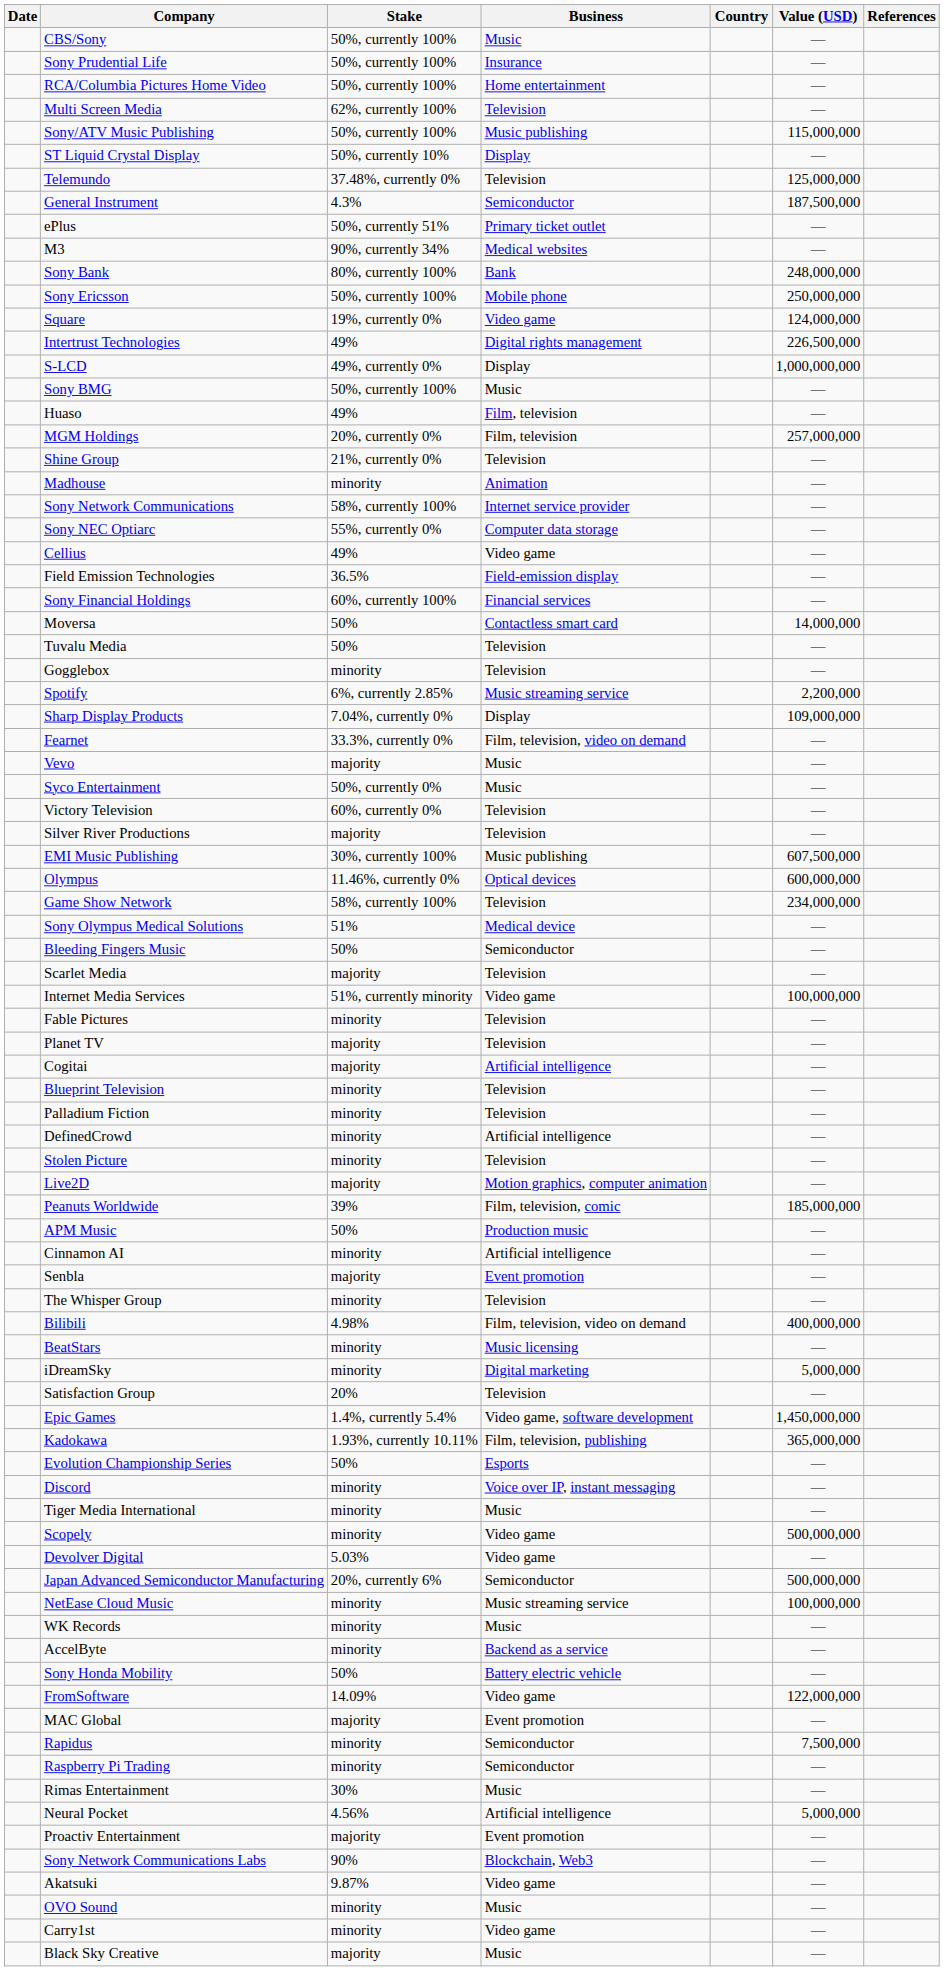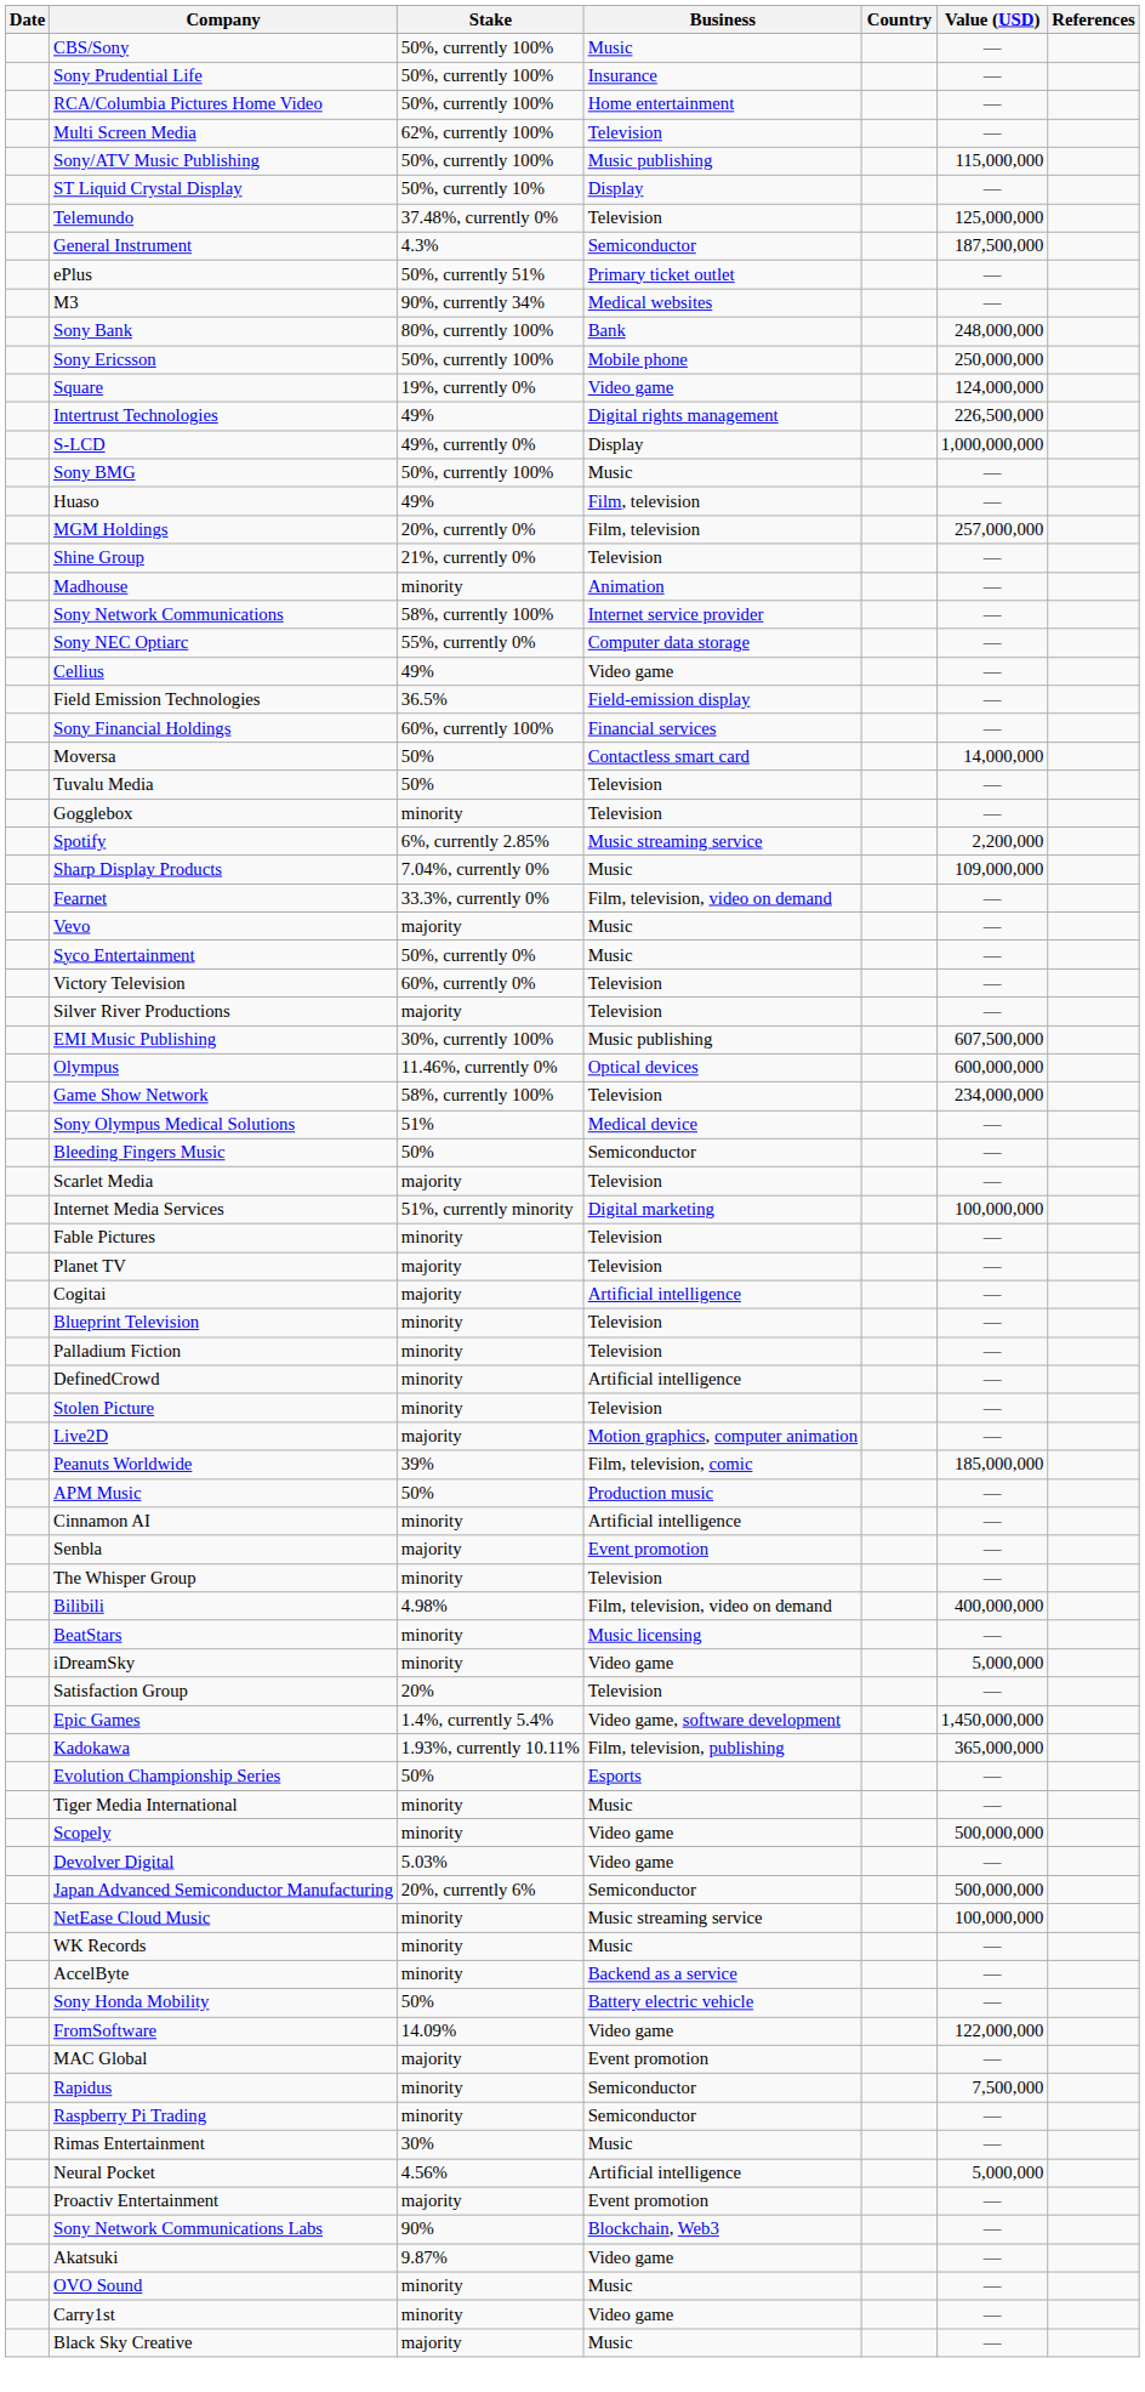Sharp Display Products | Business: Display -> Music
Internet Media Services | Business: Video game -> Digital marketing
iDreamSky | Business: Digital marketing -> Video game
- row: Discord | minority | Voice over IP, instant messaging | —
